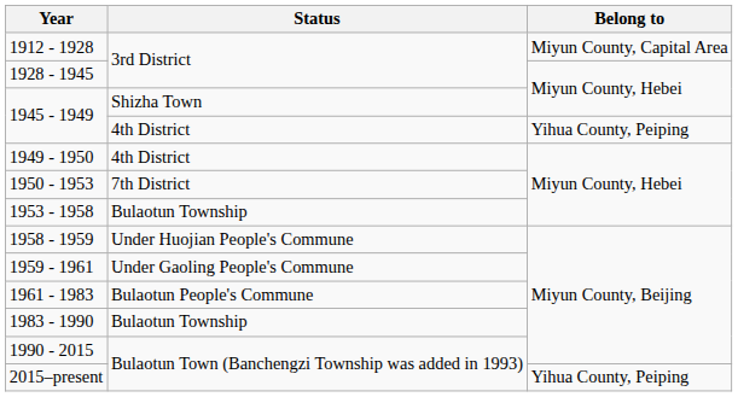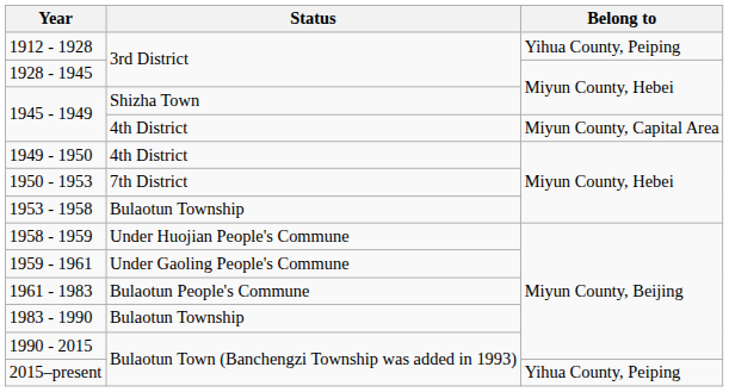1912 - 1928 | Belong to: Miyun County, Capital Area -> Yihua County, Peiping
1945 - 1949 / 4th District | Belong to: Yihua County, Peiping -> Miyun County, Capital Area
